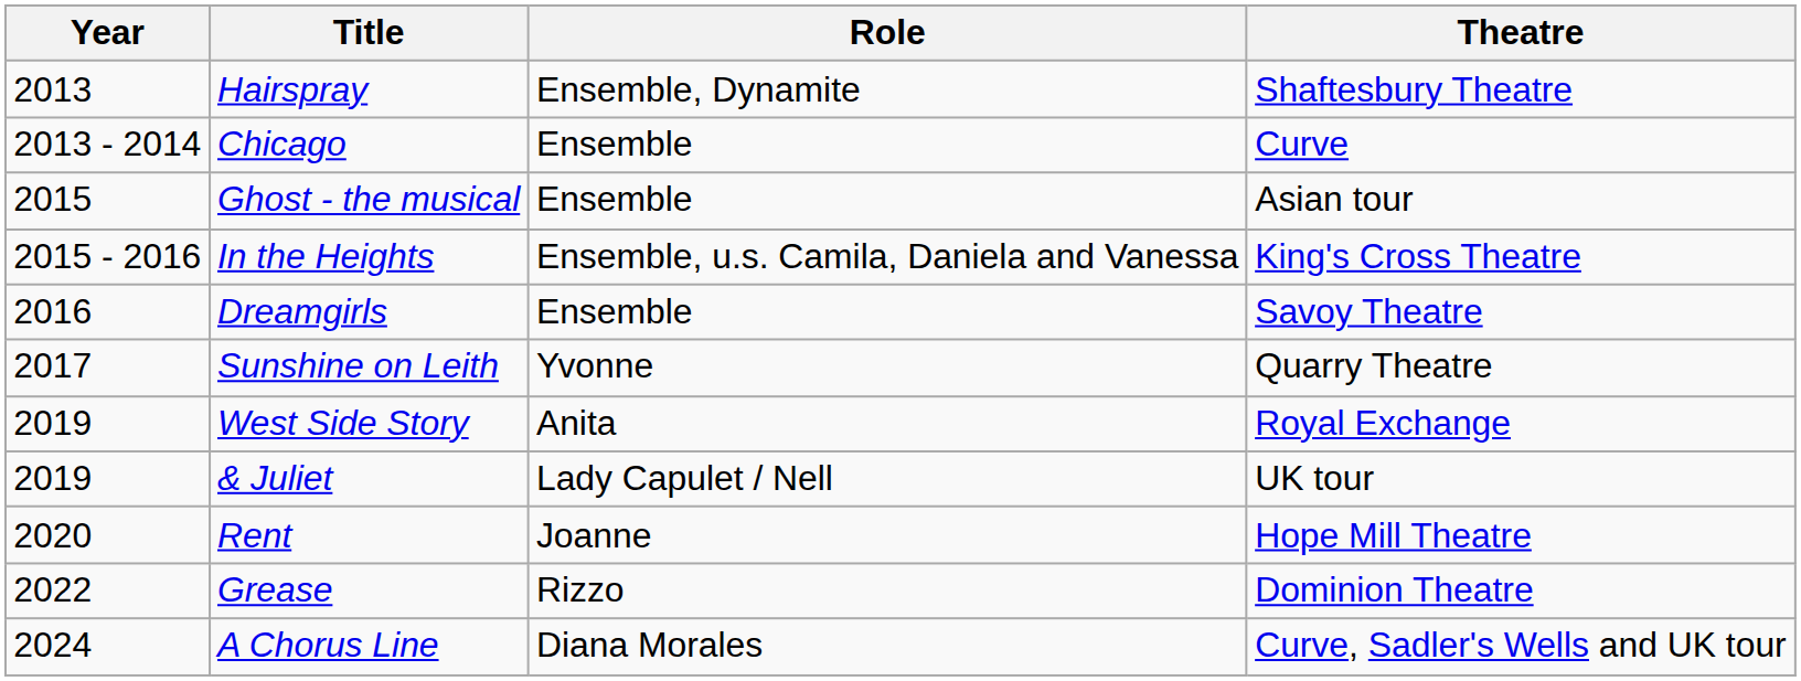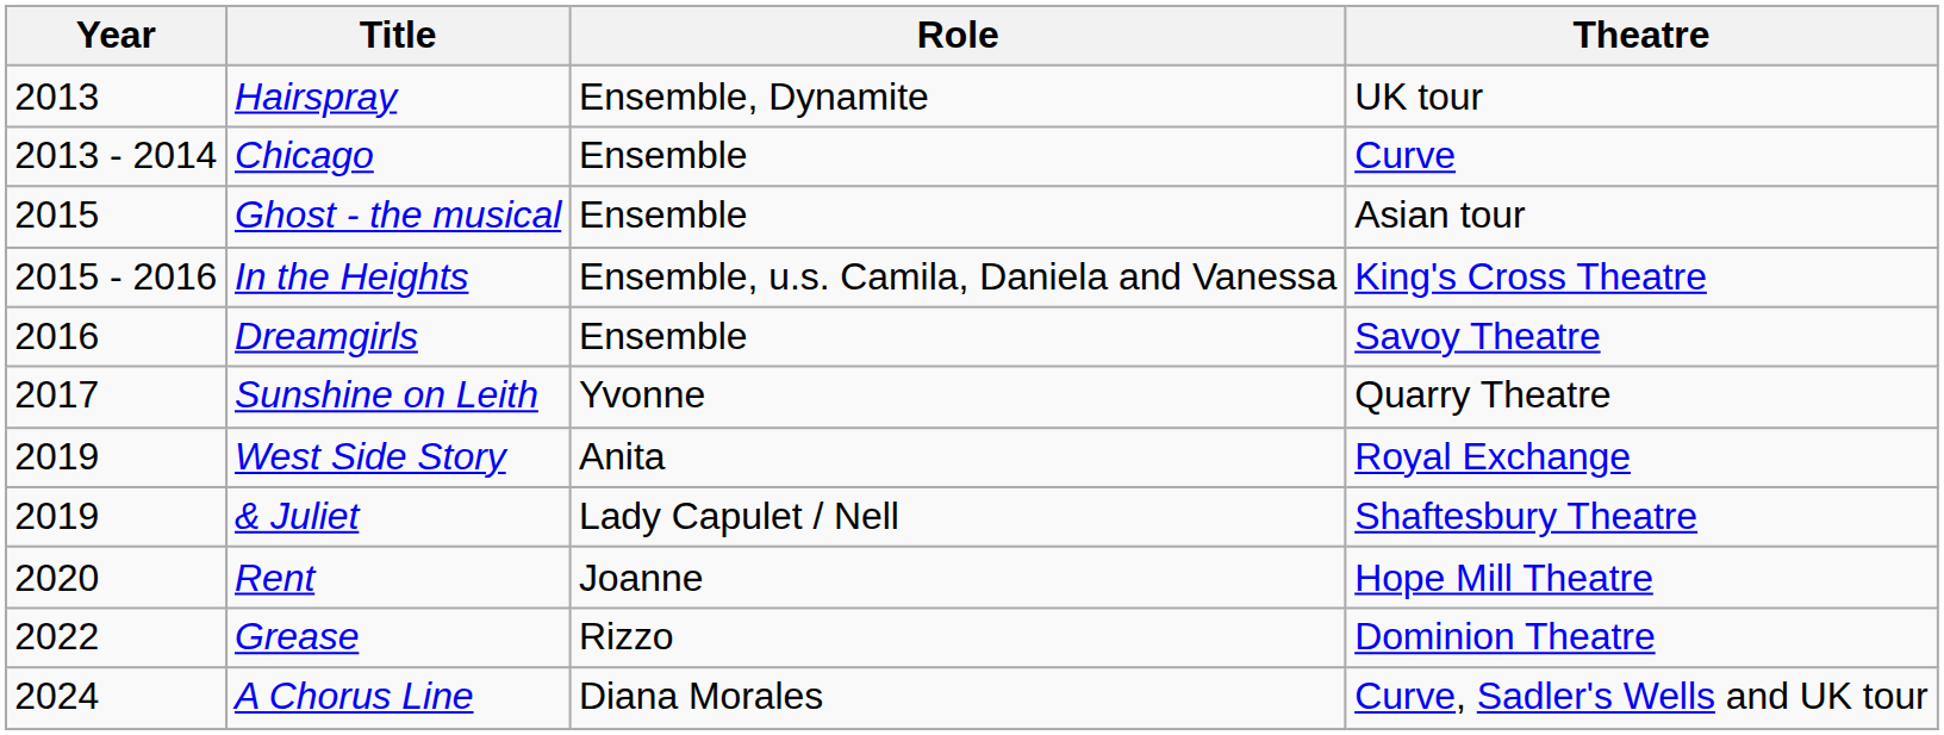Hairspray | Theatre: Shaftesbury Theatre -> UK tour
& Juliet | Theatre: UK tour -> Shaftesbury Theatre
